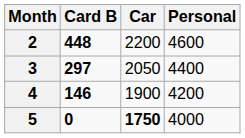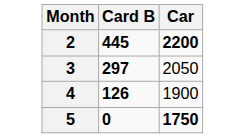- column: Personal | 4600 | 4400 | 4200 | 4000
2 | Card B: 448 -> 445
2 | Car: normal -> bold
4 | Card B: 146 -> 126
